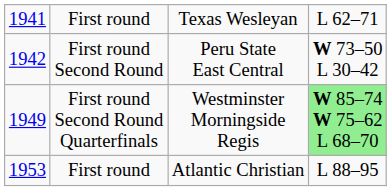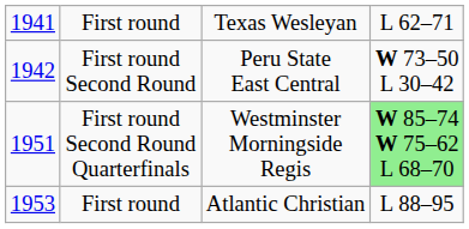First round Second Round Quarterfinals | column 1: 1949 -> 1951
